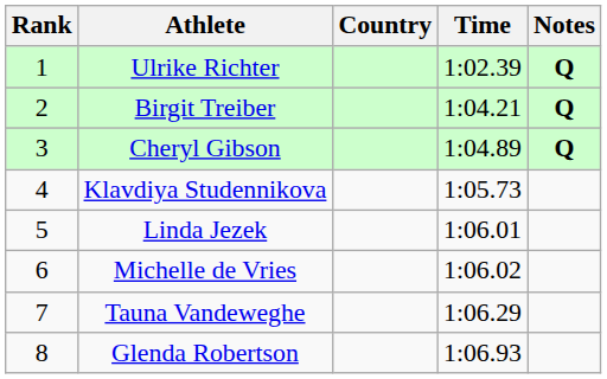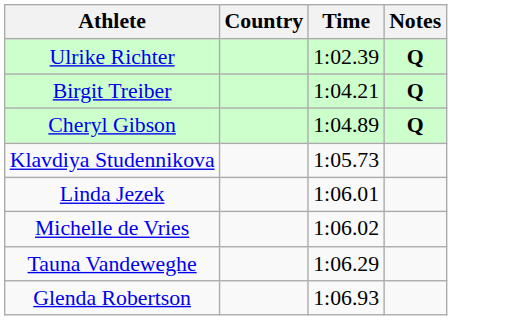- column: Rank | 1 | 2 | 3 | 4 | 5 | 6 | 7 | 8
